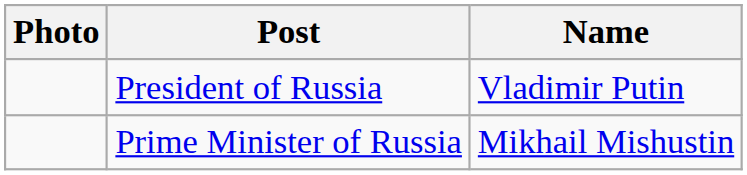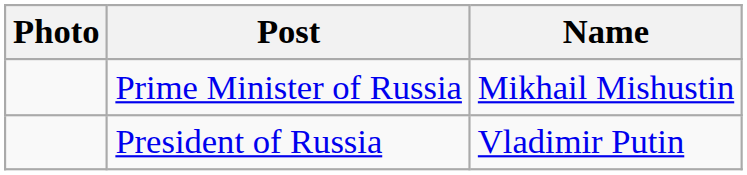rows swapped: President of Russia <-> Prime Minister of Russia
